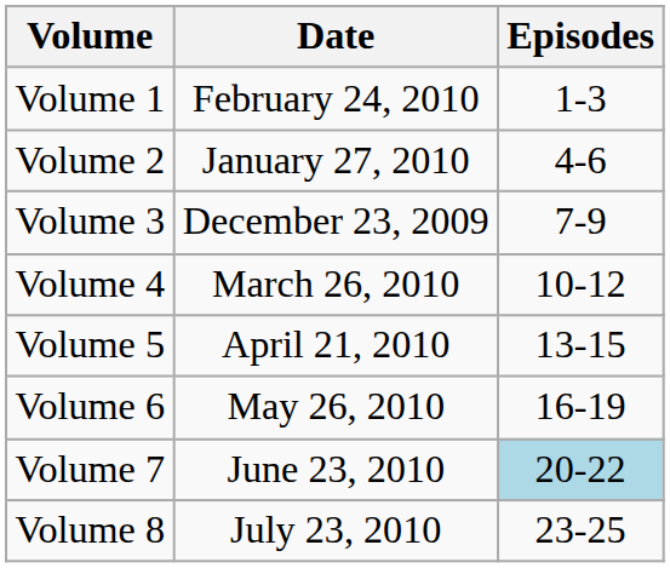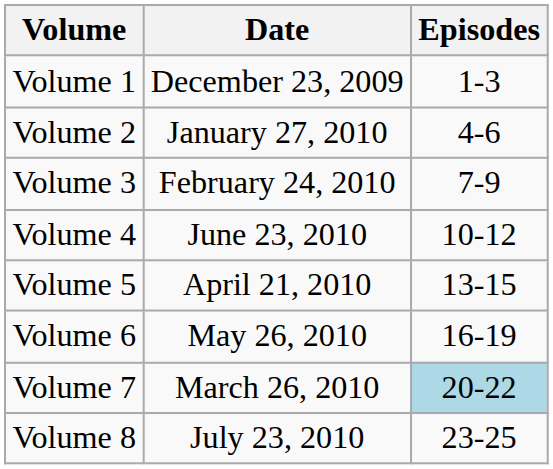Volume 1 | Date: February 24, 2010 -> December 23, 2009
Volume 3 | Date: December 23, 2009 -> February 24, 2010
Volume 4 | Date: March 26, 2010 -> June 23, 2010
Volume 7 | Date: June 23, 2010 -> March 26, 2010
